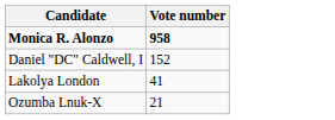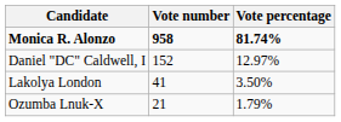+ column: Vote percentage | 81.74% | 12.97% | 3.50% | 1.79%
